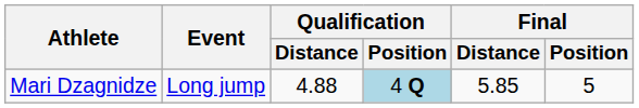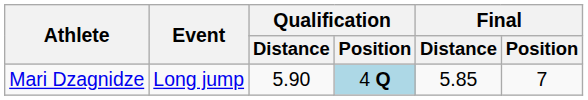Mari Dzagnidze | Qualification / Distance: 4.88 -> 5.90
Mari Dzagnidze | Final / Position: 5 -> 7
